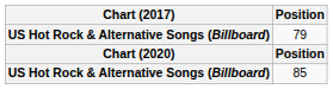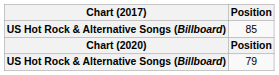rows swapped: 79 <-> 85
